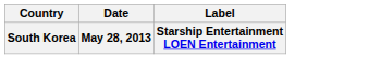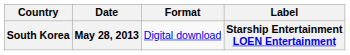+ column: Format | Digital download
